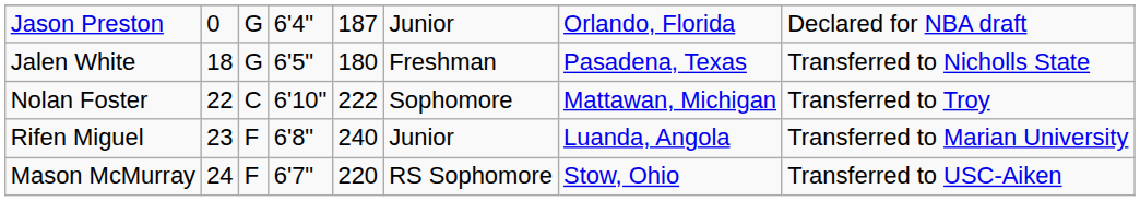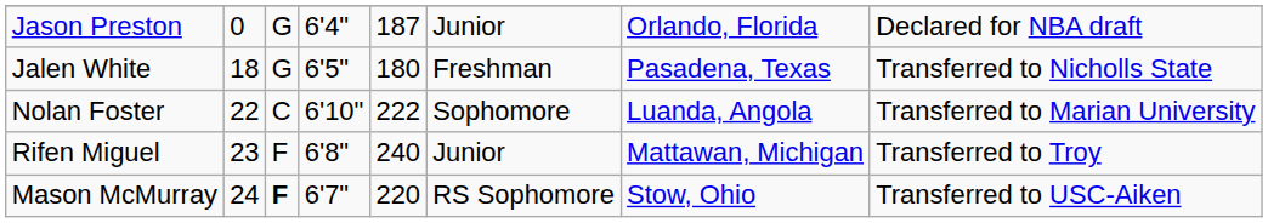Nolan Foster | column 7: Mattawan, Michigan -> Luanda, Angola
Nolan Foster | column 8: Transferred to Troy -> Transferred to Marian University
Rifen Miguel | column 7: Luanda, Angola -> Mattawan, Michigan
Rifen Miguel | column 8: Transferred to Marian University -> Transferred to Troy
Mason McMurray | column 3: normal -> bold
